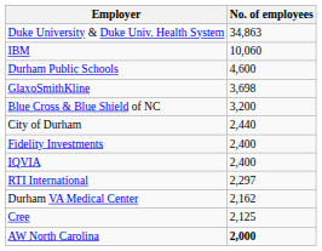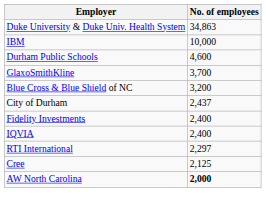IBM | No. of employees: 10,060 -> 10,000
GlaxoSmithKline | No. of employees: 3,698 -> 3,700
City of Durham | No. of employees: 2,440 -> 2,437
- row: Durham VA Medical Center | 2,162
